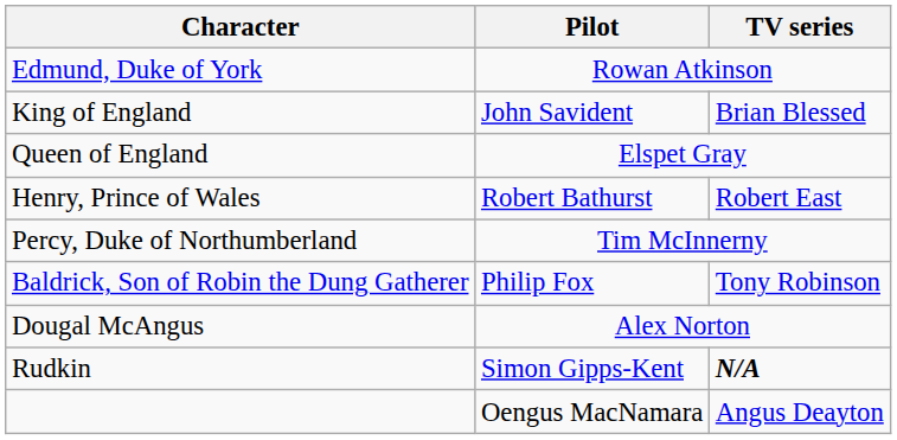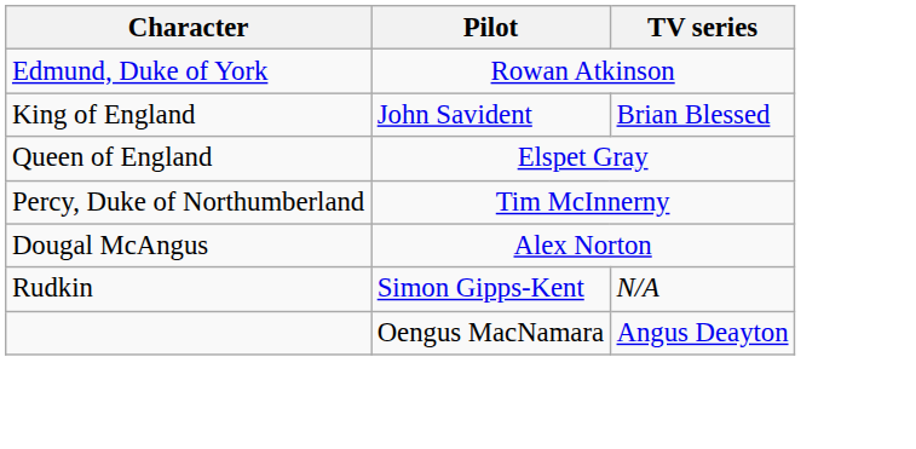- row: Henry, Prince of Wales | Robert Bathurst | Robert East
- row: Baldrick, Son of Robin the Dung Gatherer | Philip Fox | Tony Robinson
Rudkin | TV series: bold -> normal
